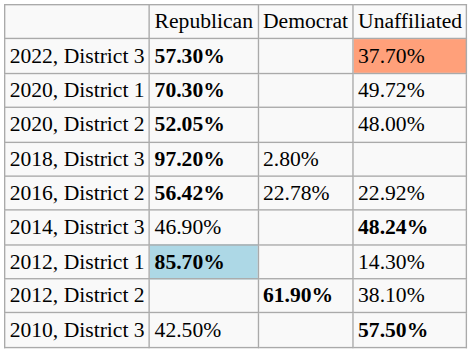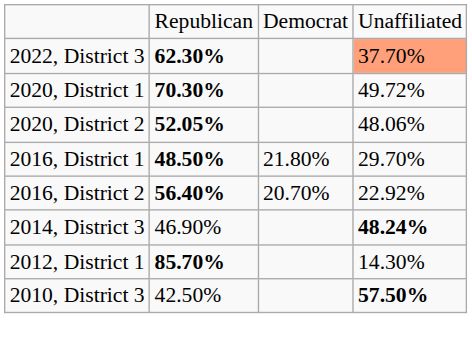2022, District 3 | column 2: 57.30% -> 62.30%
2020, District 2 | column 4: 48.00% -> 48.06%
- row: 2018, District 3 | 97.20% | 2.80%
+ row: 2016, District 1 | 48.50% | 21.80% | 29.70%
2016, District 2 | column 2: 56.42% -> 56.40%
2016, District 2 | column 3: 22.78% -> 20.70%
2012, District 1 | column 2: lightblue background -> no background
- row: 2012, District 2 | 61.90% | 38.10%
